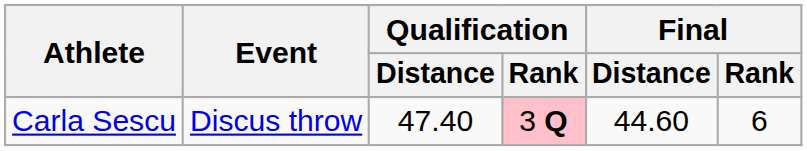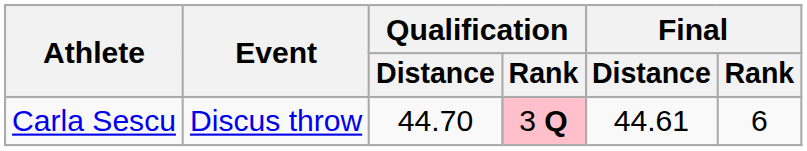Carla Sescu | Qualification / Distance: 47.40 -> 44.70
Carla Sescu | Final / Distance: 44.60 -> 44.61
